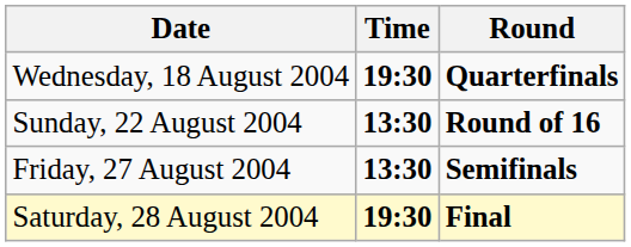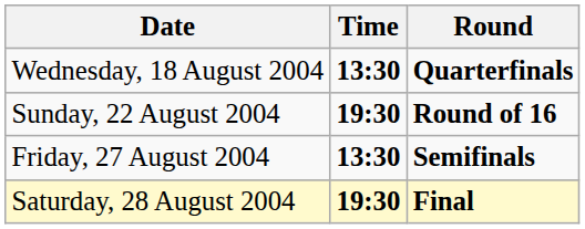Wednesday, 18 August 2004 | Time: 19:30 -> 13:30
Sunday, 22 August 2004 | Time: 13:30 -> 19:30
